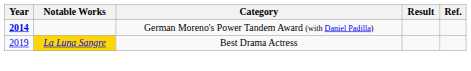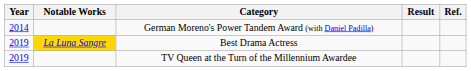German Moreno's Power Tandem Award (with Daniel Padilla) | Year: bold -> normal
+ row: 2019 | TV Queen at the Turn of the Millennium Awardee
